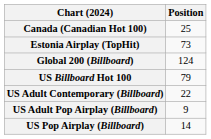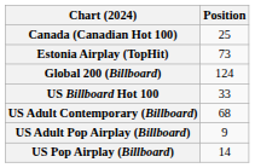US Billboard Hot 100 | Position: 79 -> 33
US Adult Contemporary (Billboard) | Position: 22 -> 68
